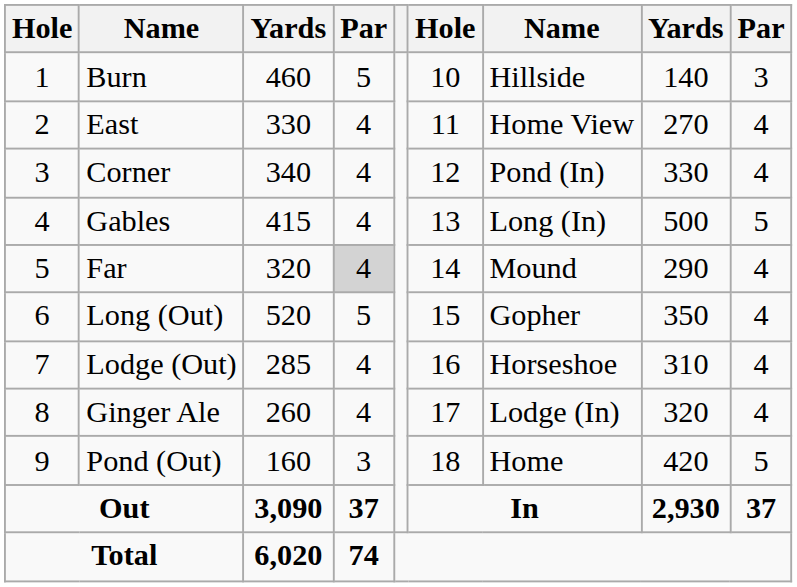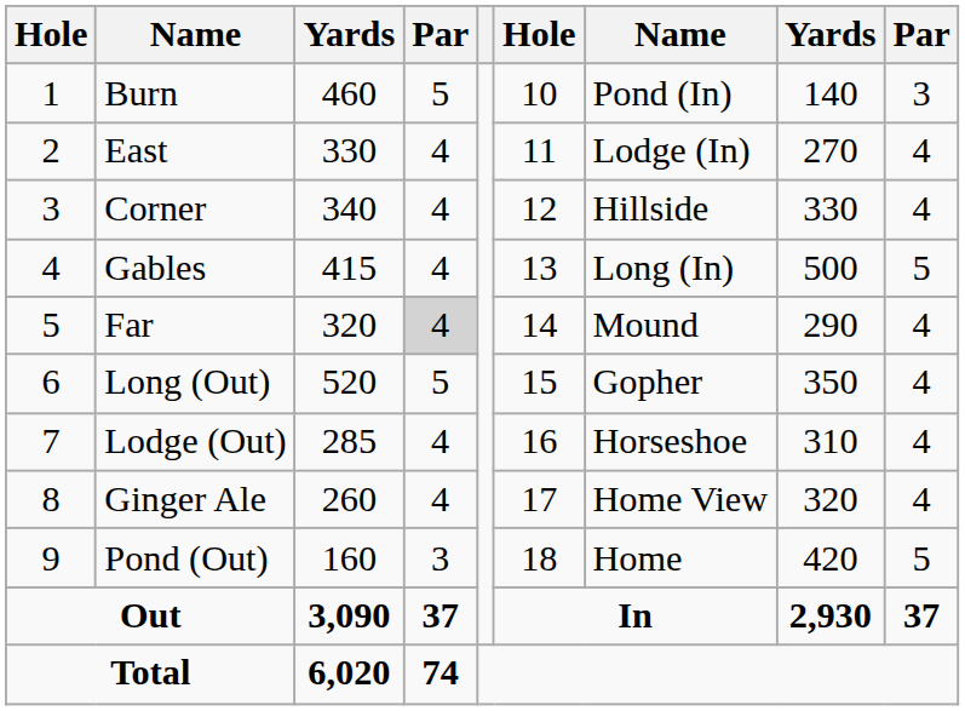Burn | column 7: Hillside -> Pond (In)
East | column 7: Home View -> Lodge (In)
Corner | column 7: Pond (In) -> Hillside
Ginger Ale | column 7: Lodge (In) -> Home View
